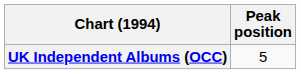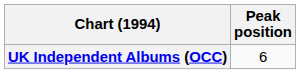UK Independent Albums (OCC) | Peak position: 5 -> 6
